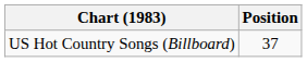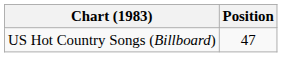US Hot Country Songs (Billboard) | Position: 37 -> 47
